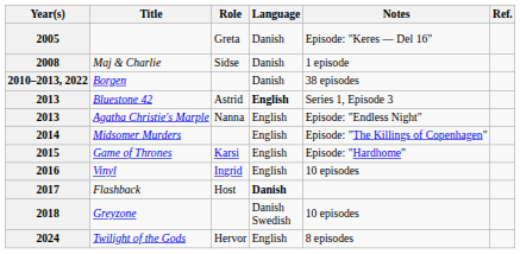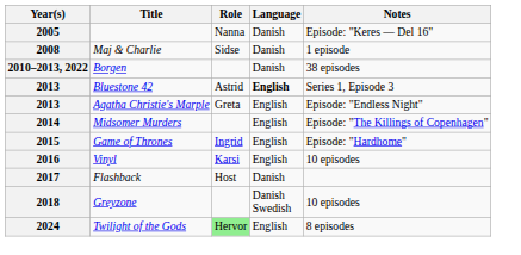- column: Ref.
2005 | Role: Greta -> Nanna
2013 / Agatha Christie's Marple | Role: Nanna -> Greta
2015 | Role: Karsi -> Ingrid
2016 | Role: Ingrid -> Karsi
2017 | Language: bold -> normal
2024 | Role: no background -> lightgreen background
